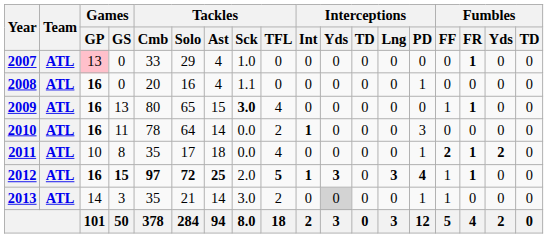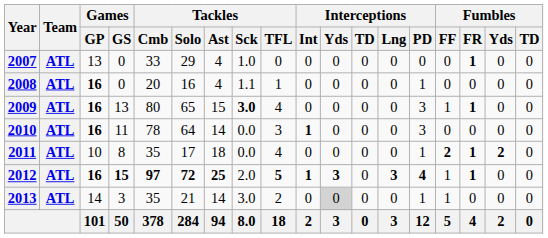2007 | Games / GP: pink background -> no background
2008 | Tackles / TFL: 0 -> 1
2009 | Interceptions / PD: 0 -> 3
2010 | Tackles / TFL: 2 -> 3
